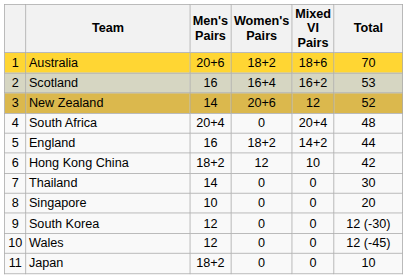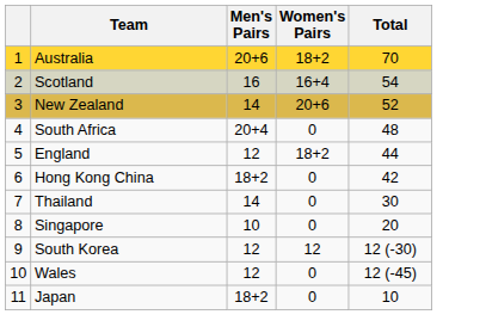- column: Mixed VI Pairs | 18+6 | 16+2 | 12 | 20+4 | 14+2 | 10 | 0 | 0 | 0 | 0 | 0
Scotland | Total: 53 -> 54
England | Men's Pairs: 16 -> 12
Hong Kong China | Women's Pairs: 12 -> 0
South Korea | Women's Pairs: 0 -> 12
